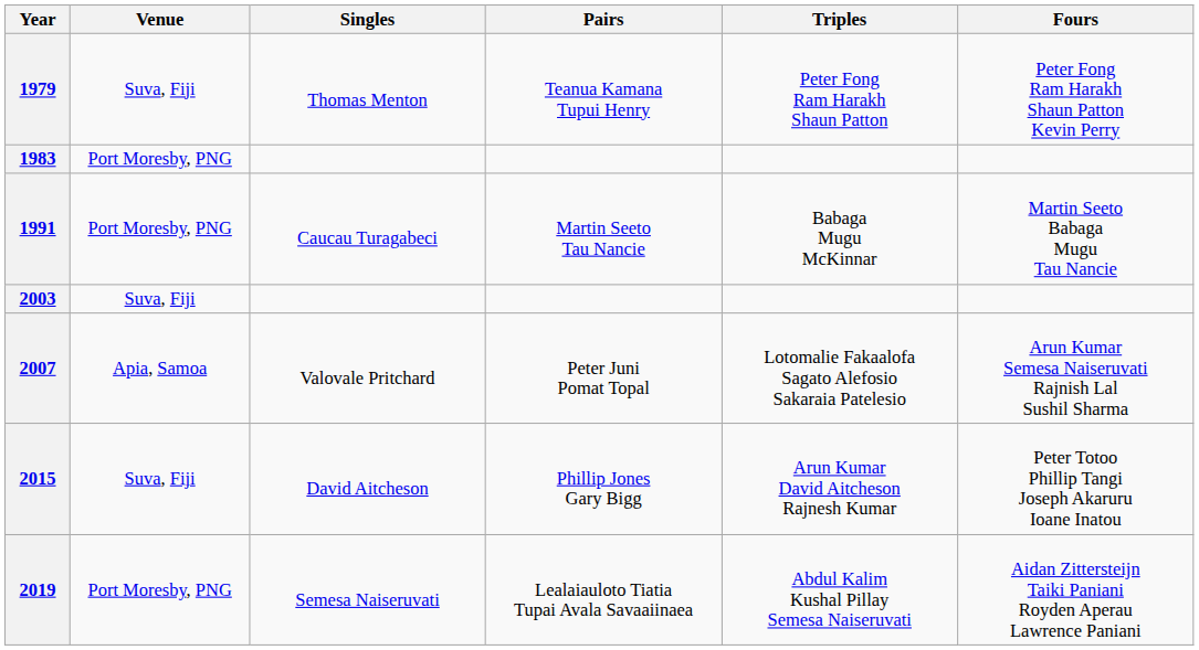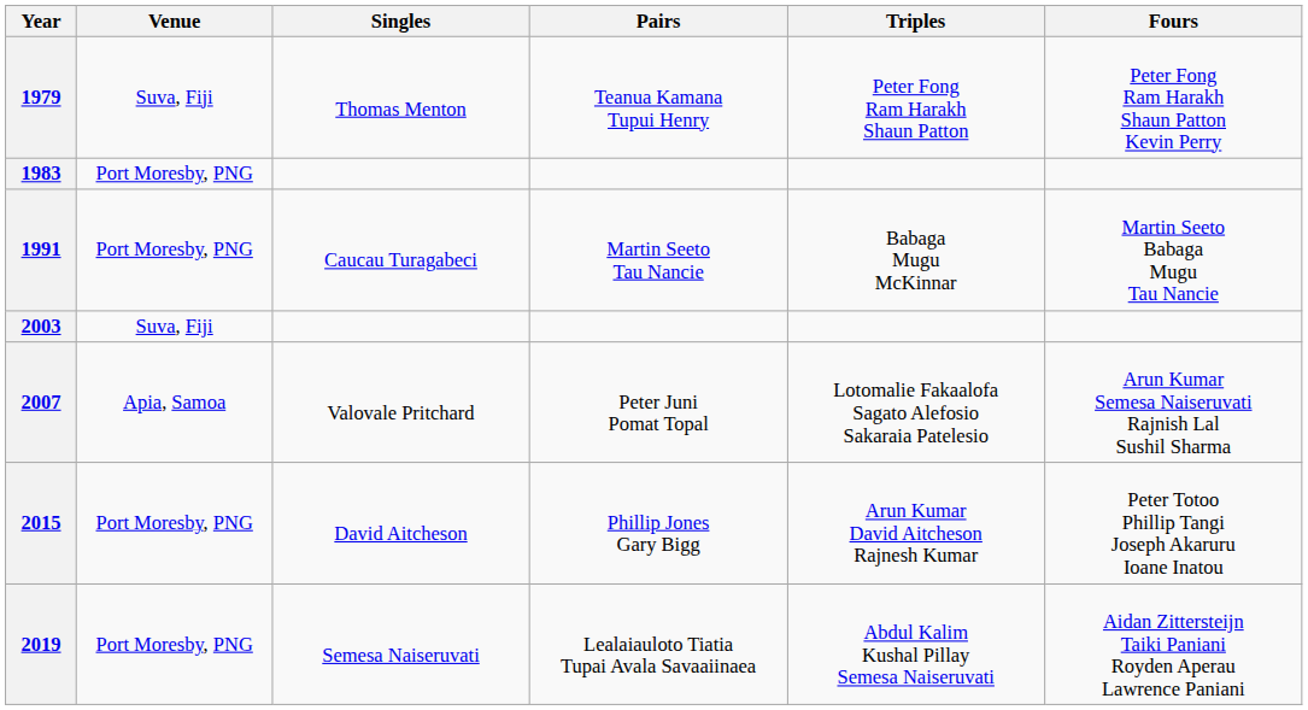2015 | Venue: Suva, Fiji -> Port Moresby, PNG
